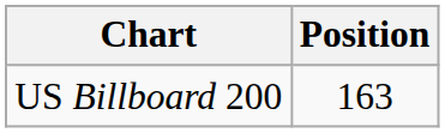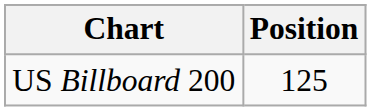US Billboard 200 | Position: 163 -> 125
